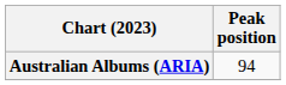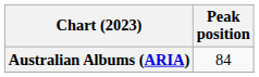Australian Albums (ARIA) | Peak position: 94 -> 84
